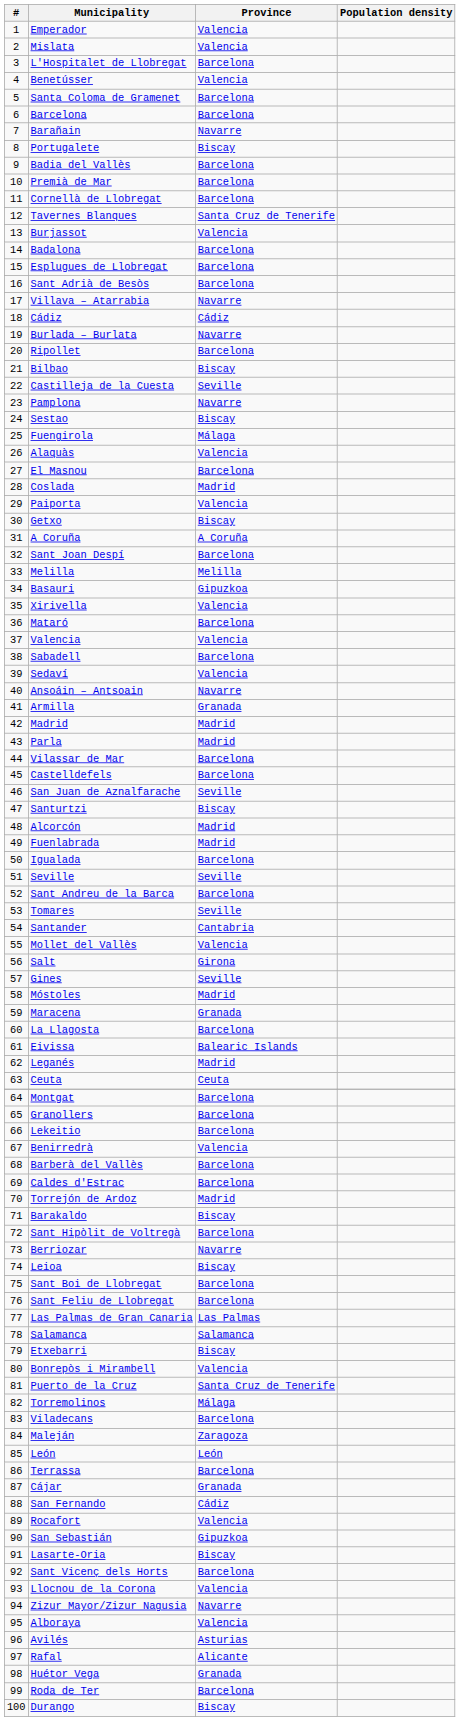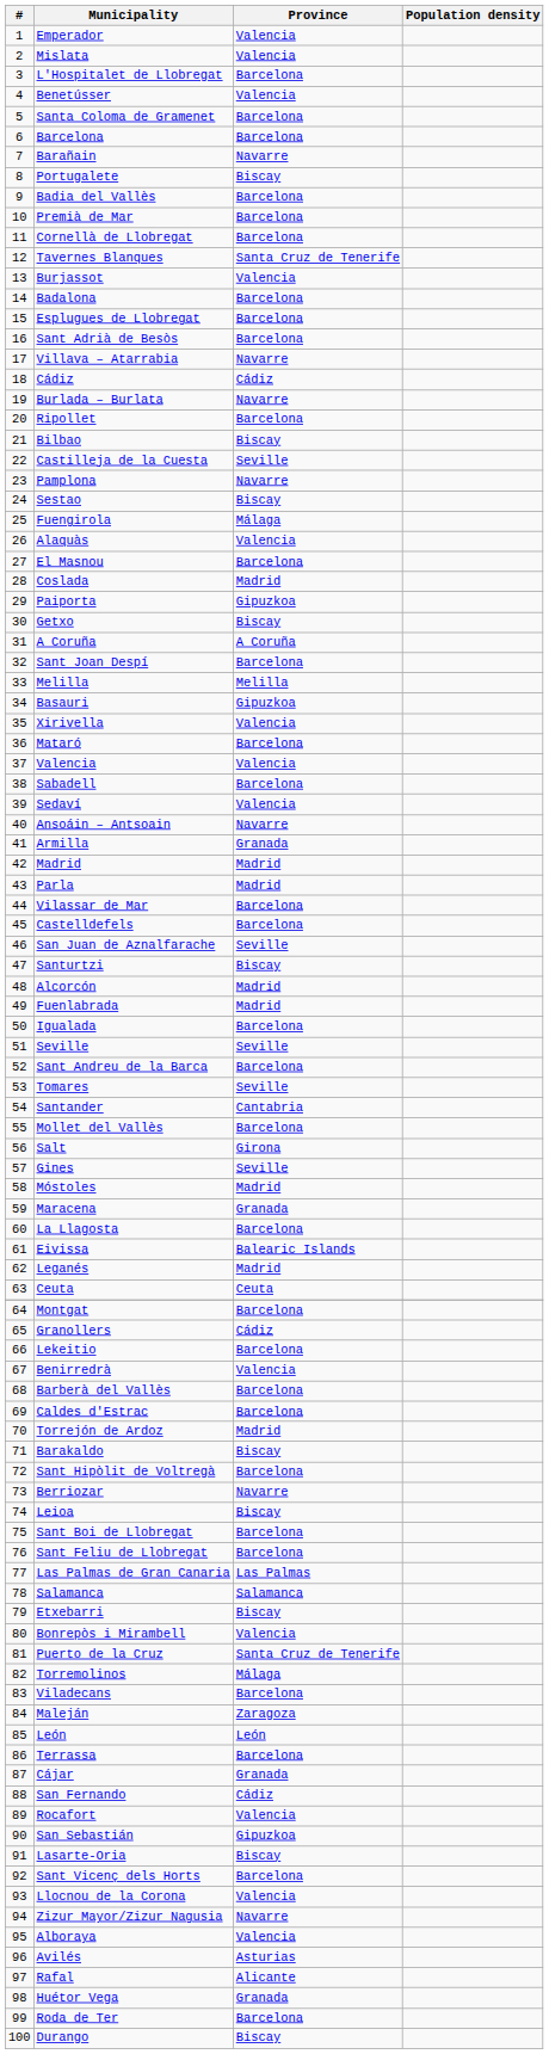Paiporta | Province: Valencia -> Gipuzkoa
Mollet del Vallès | Province: Valencia -> Barcelona
Granollers | Province: Barcelona -> Cádiz
